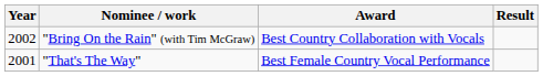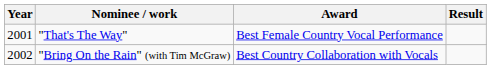rows swapped: "That's The Way" <-> "Bring On the Rain" (with Tim McGraw)
